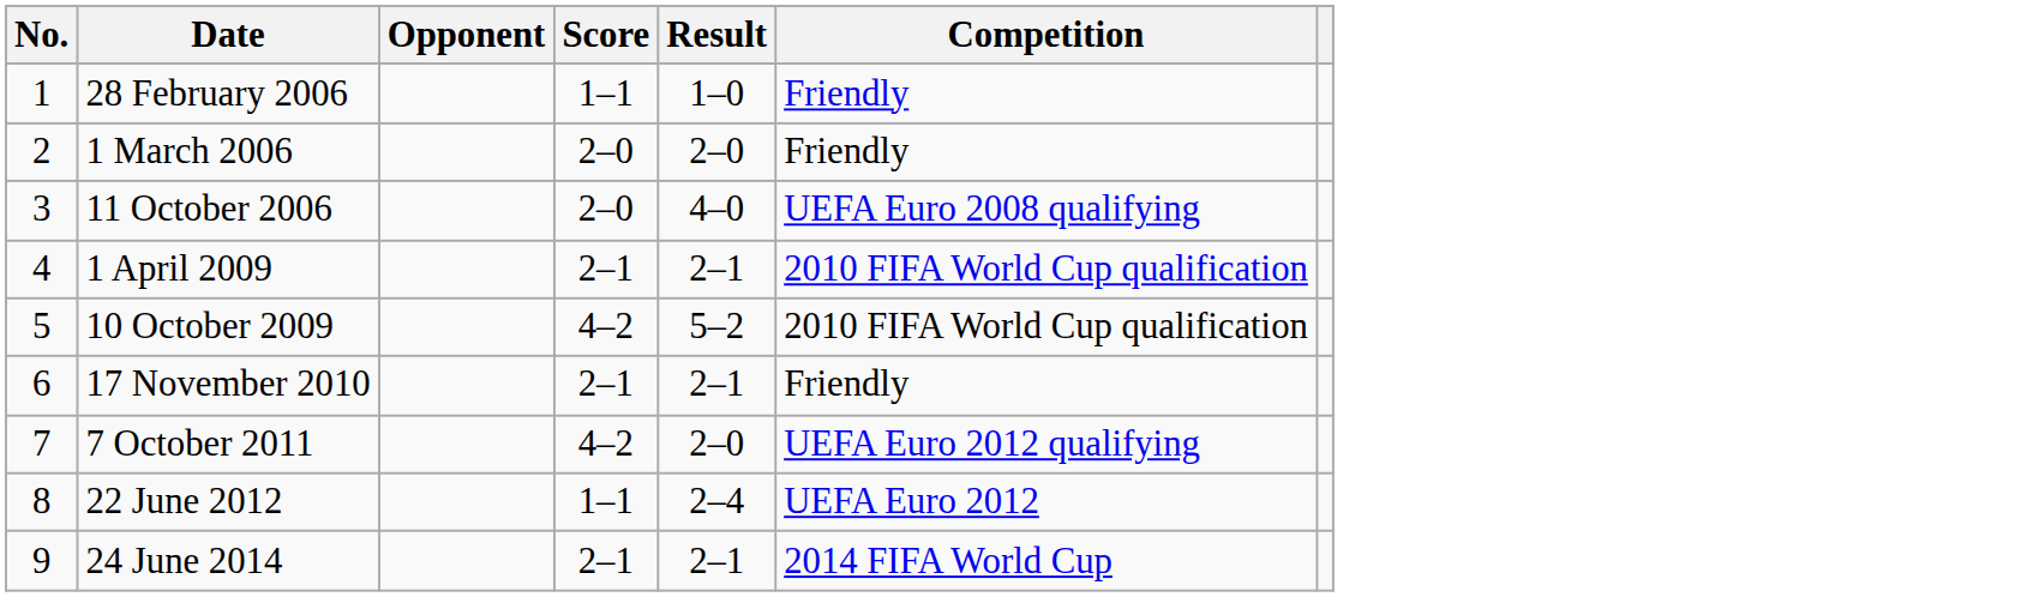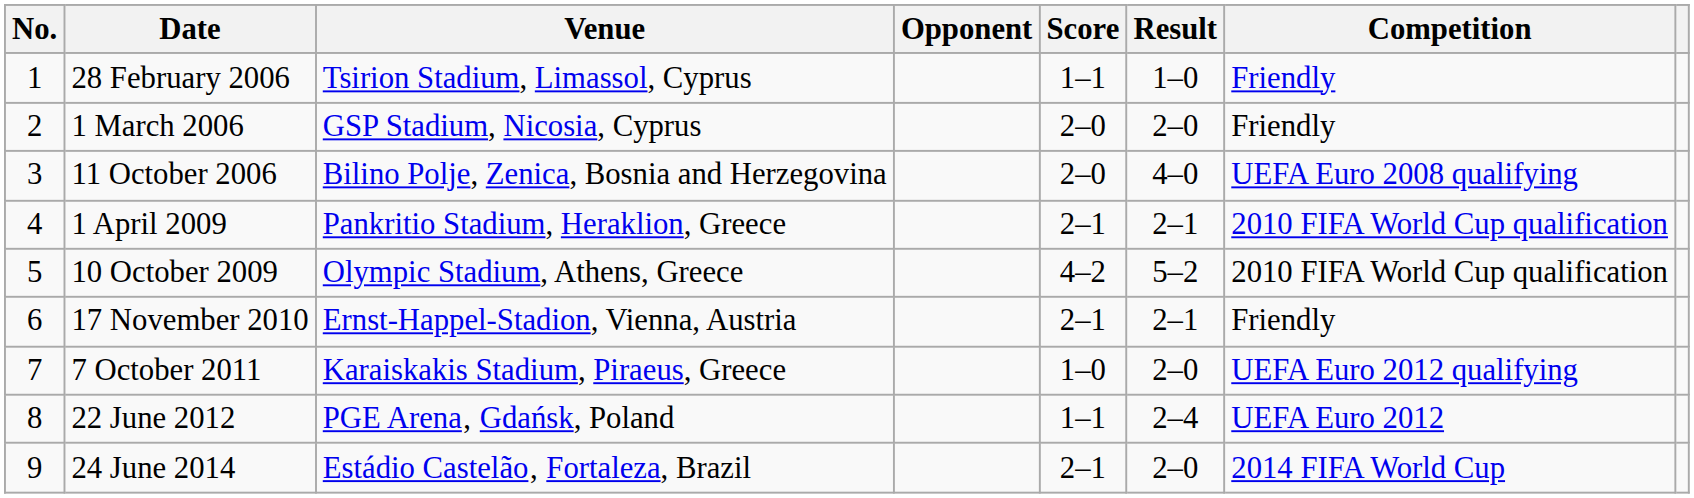+ column: Venue | Tsirion Stadium, Limassol, Cyprus | GSP Stadium, Nicosia, Cyprus | Bilino Polje, Zenica, Bosnia and Herzegovina | Pankritio Stadium, Heraklion, Greece | Olympic Stadium, Athens, Greece | Ernst-Happel-Stadion, Vienna, Austria | Karaiskakis Stadium, Piraeus, Greece | PGE Arena‚ Gdańsk, Poland | Estádio Castelão‚ Fortaleza, Brazil
7 October 2011 | Score: 4–2 -> 1–0
24 June 2014 | Result: 2–1 -> 2–0
